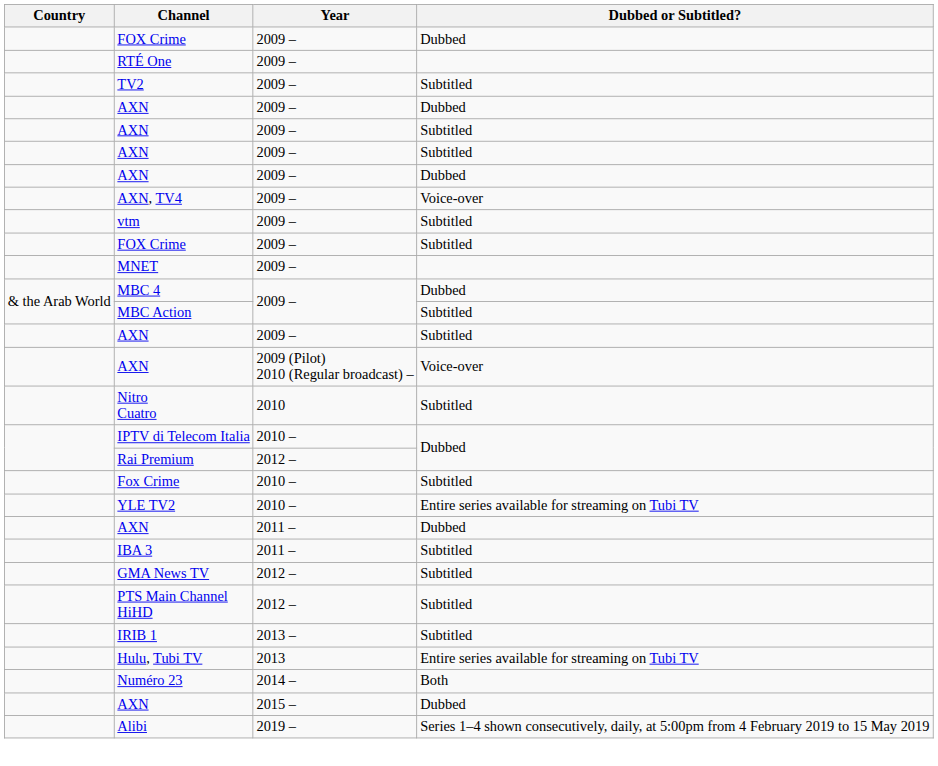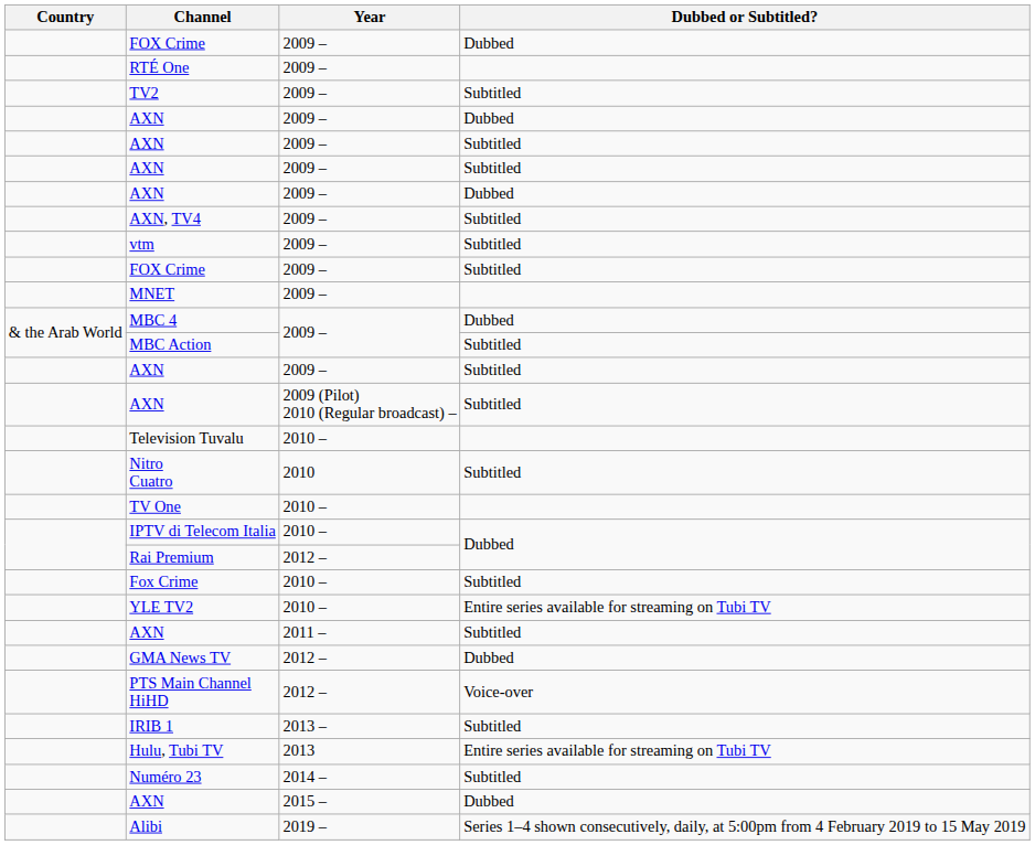AXN, TV4 | Dubbed or Subtitled?: Voice-over -> Subtitled
AXN / 2009 (Pilot) 2010 (Regular broadcast) – | Dubbed or Subtitled?: Voice-over -> Subtitled
+ row: Television Tuvalu | 2010 –
+ row: TV One | 2010 –
AXN / 2011 – | Dubbed or Subtitled?: Dubbed -> Subtitled
- row: IBA 3 | 2011 – | Subtitled
GMA News TV | Dubbed or Subtitled?: Subtitled -> Dubbed
PTS Main Channel HiHD | Dubbed or Subtitled?: Subtitled -> Voice-over
Numéro 23 | Dubbed or Subtitled?: Both -> Subtitled
